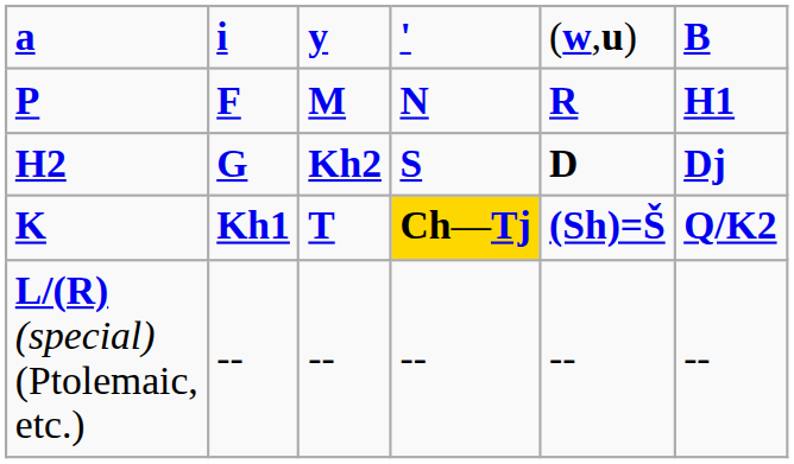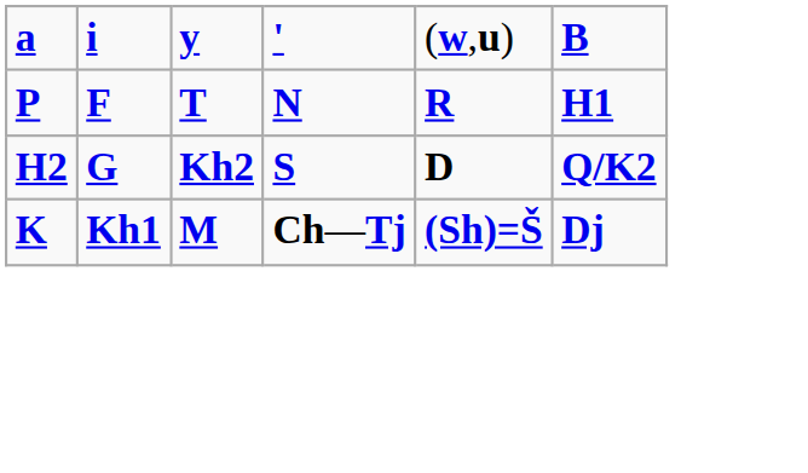P | column 3: M -> T
H2 | column 6: Dj -> Q/K2
K | column 3: T -> M
K | column 4: gold background -> no background
K | column 6: Q/K2 -> Dj
- row: L/(R) (special) (Ptolemaic, etc.) | -- | -- | -- | -- | --
